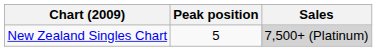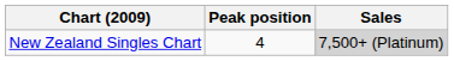New Zealand Singles Chart | Peak position: 5 -> 4
